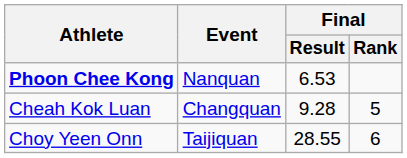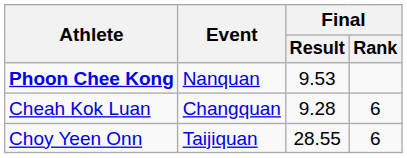Phoon Chee Kong | Final / Result: 6.53 -> 9.53
Cheah Kok Luan | Final / Rank: 5 -> 6
